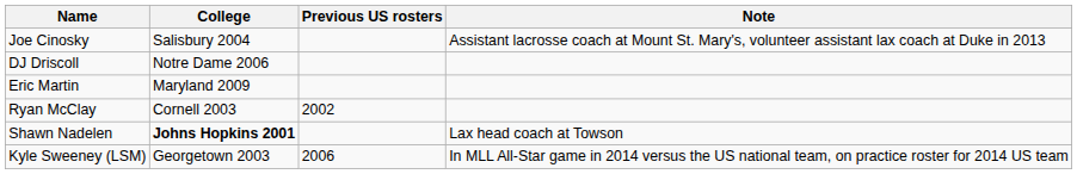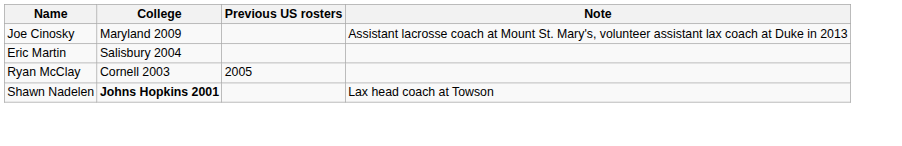Joe Cinosky | College: Salisbury 2004 -> Maryland 2009
- row: DJ Driscoll | Notre Dame 2006
Eric Martin | College: Maryland 2009 -> Salisbury 2004
Ryan McClay | Previous US rosters: 2002 -> 2005
- row: Kyle Sweeney (LSM) | Georgetown 2003 | 2006 | In MLL All-Star game in 2014 versus the US national team, on practice roster for 2014 US team
